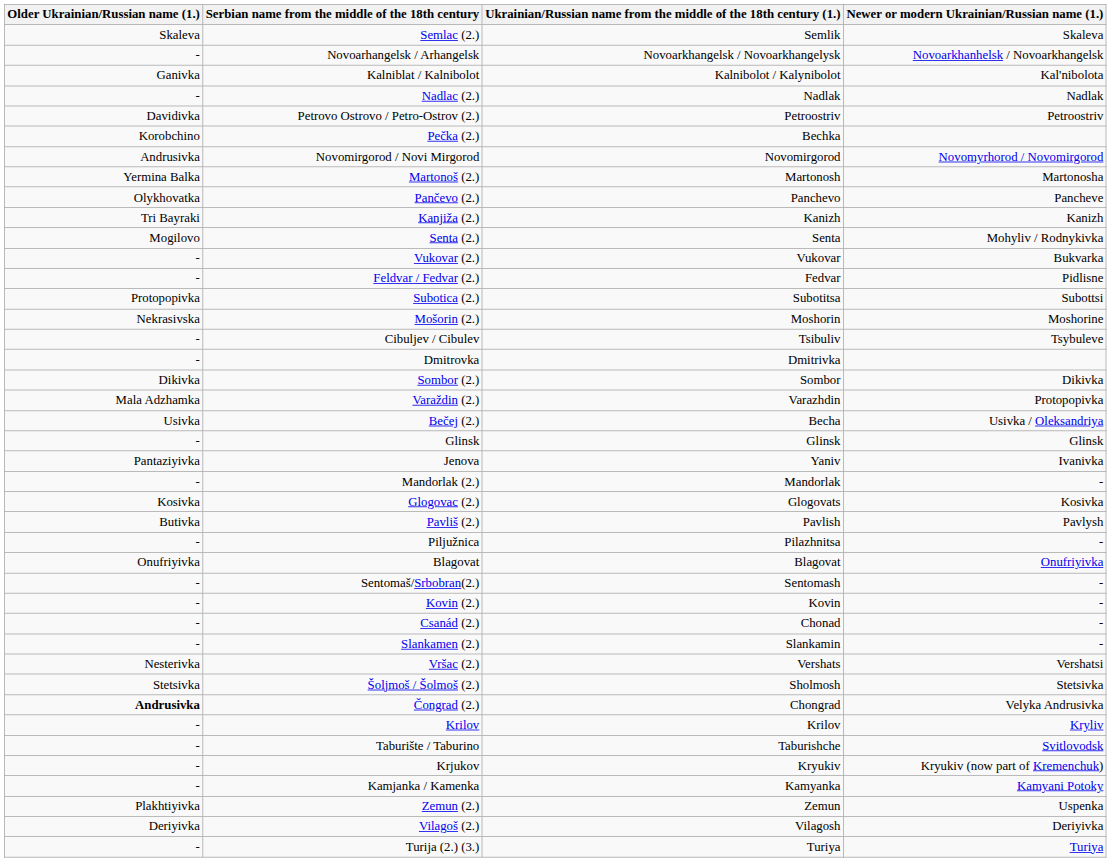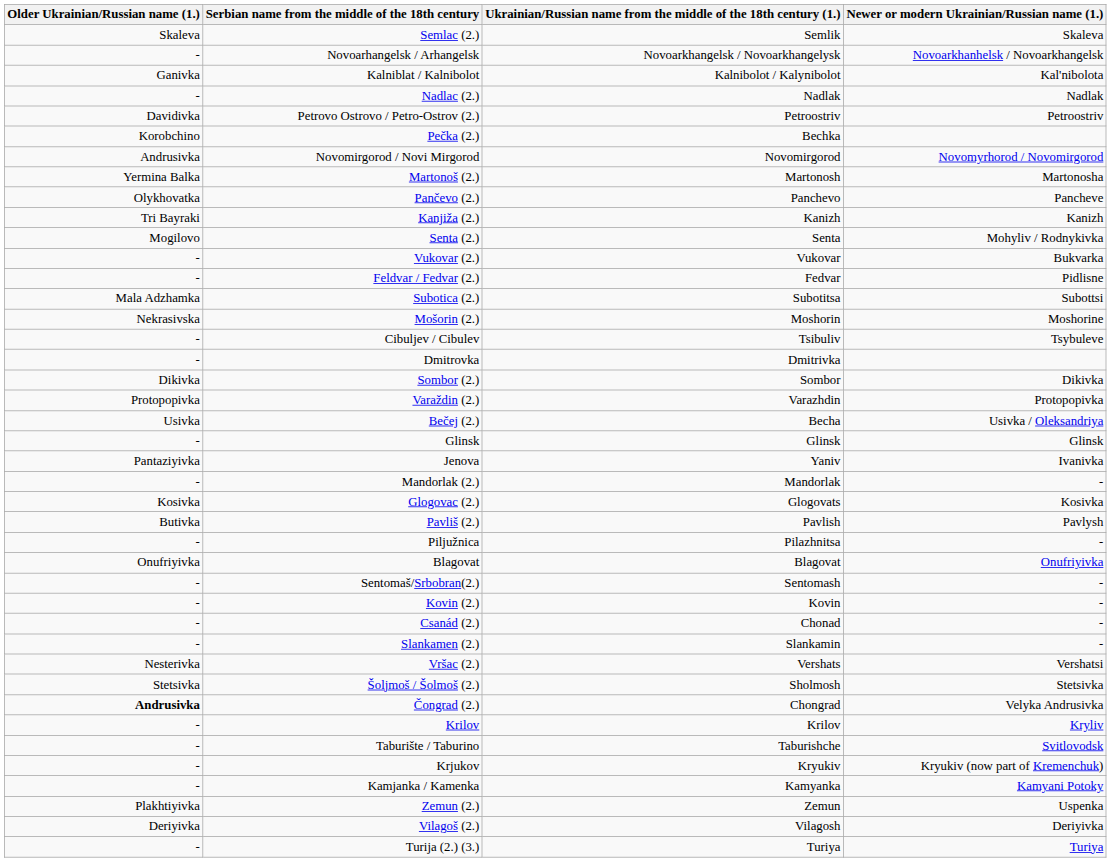Subotica (2.) | Older Ukrainian/Russian name (1.): Protopopivka -> Mala Adzhamka
Varaždin (2.) | Older Ukrainian/Russian name (1.): Mala Adzhamka -> Protopopivka
